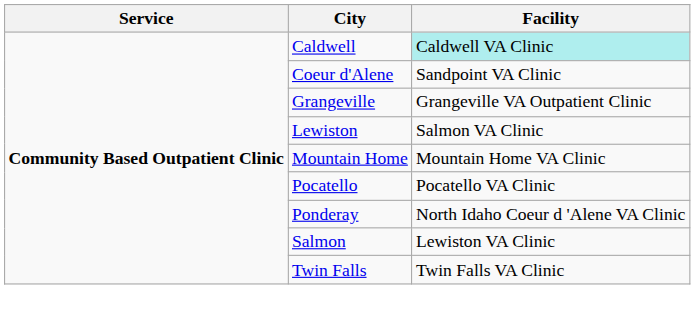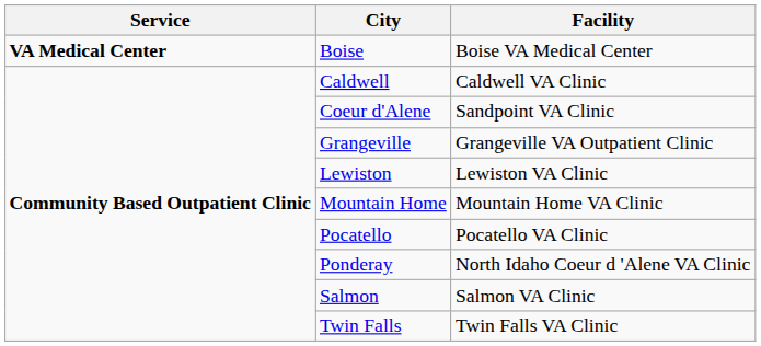+ row: VA Medical Center | Boise | Boise VA Medical Center
Caldwell | Facility: paleturquoise background -> no background
Lewiston | Facility: Salmon VA Clinic -> Lewiston VA Clinic
Salmon | Facility: Lewiston VA Clinic -> Salmon VA Clinic
